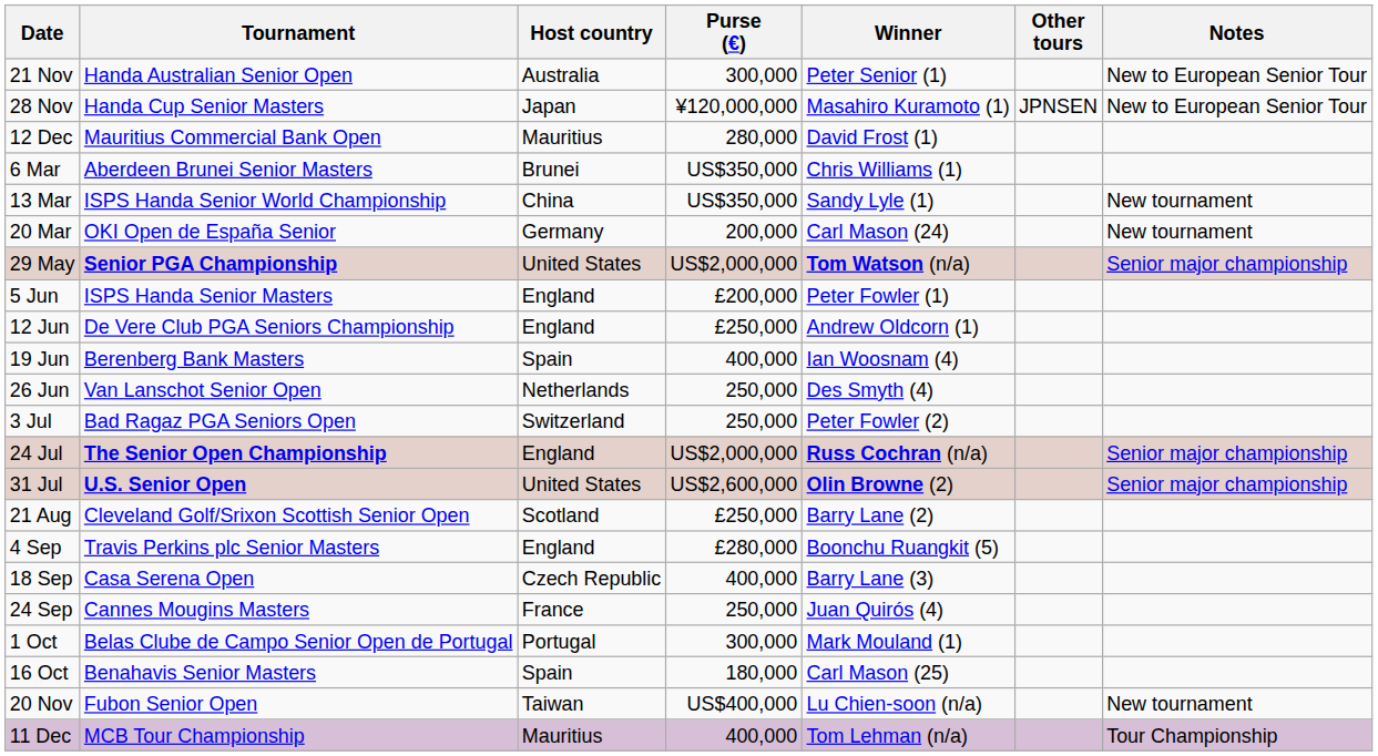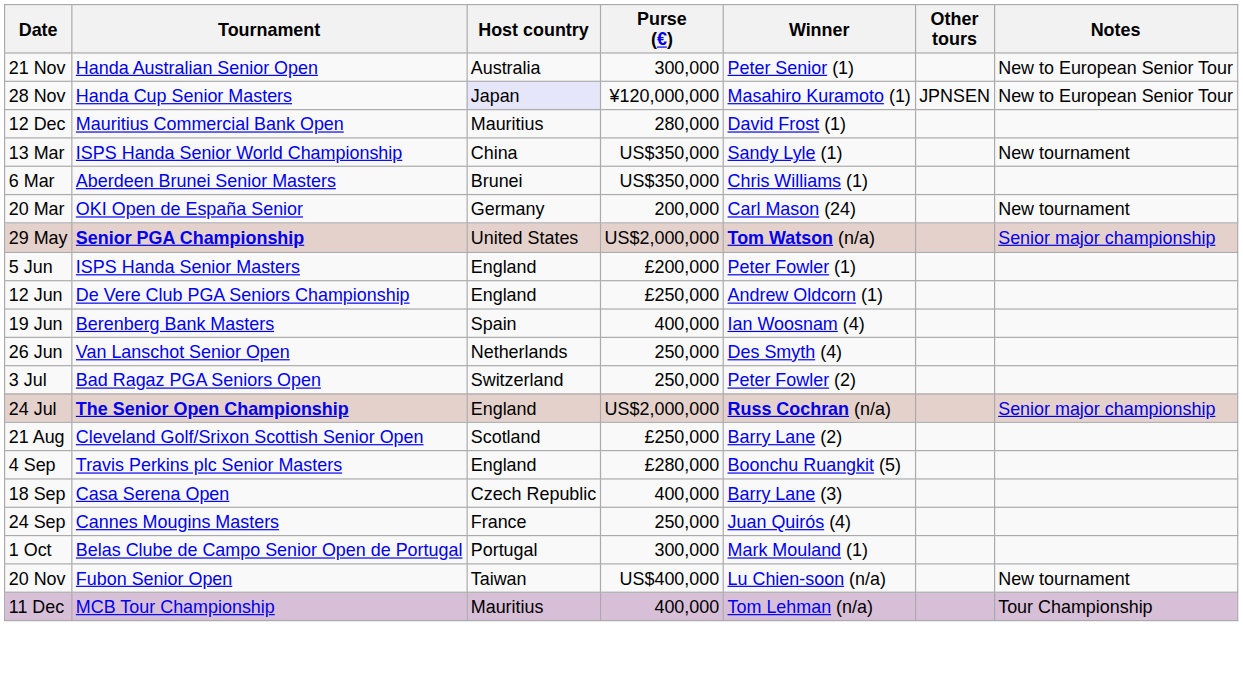28 Nov | Host country: no background -> lavender background
rows swapped: 6 Mar <-> 13 Mar
- row: 31 Jul | U.S. Senior Open | United States | US$2,600,000 | Olin Browne (2) | Senior major championship
- row: 16 Oct | Benahavis Senior Masters | Spain | 180,000 | Carl Mason (25)
